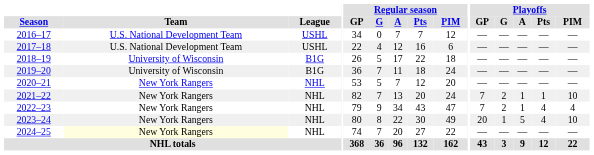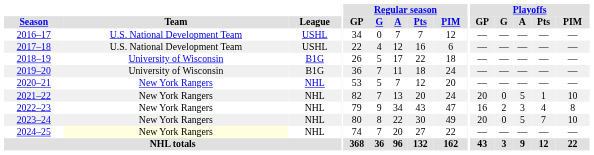2021–22 | Playoffs / GP: 7 -> 20
2021–22 | Playoffs / G: 2 -> 0
2021–22 | Playoffs / A: 1 -> 5
2022–23 | Playoffs / GP: 7 -> 16
2022–23 | Playoffs / A: 1 -> 3
2022–23 | Playoffs / PIM: 4 -> 8
2023–24 | Playoffs / G: 1 -> 0
2023–24 | Playoffs / Pts: 4 -> 7
